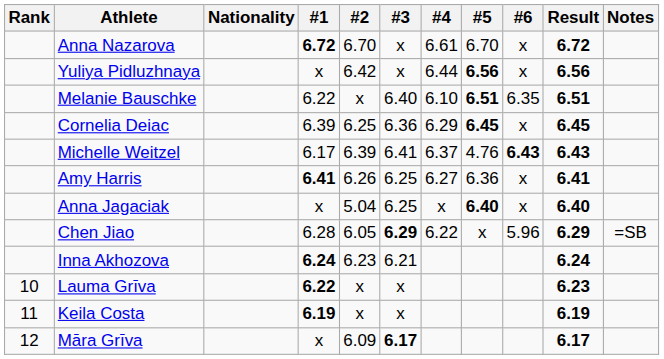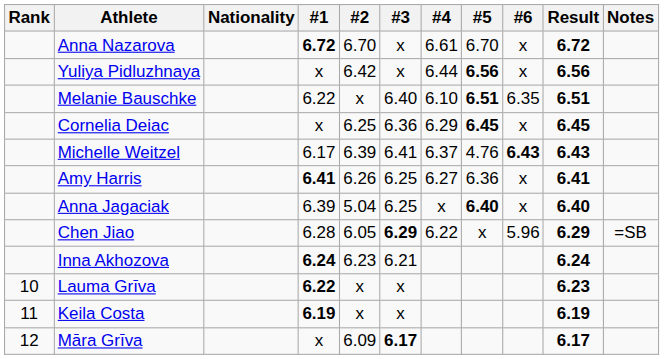Cornelia Deiac | #1: 6.39 -> x
Anna Jagaciak | #1: x -> 6.39
